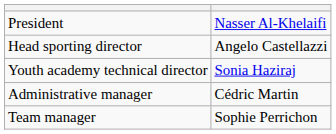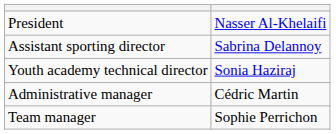- row: Head sporting director | Angelo Castellazzi
+ row: Assistant sporting director | Sabrina Delannoy
